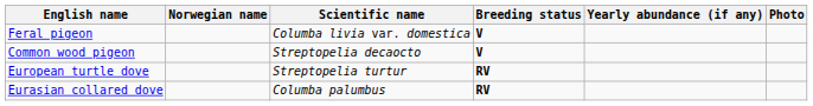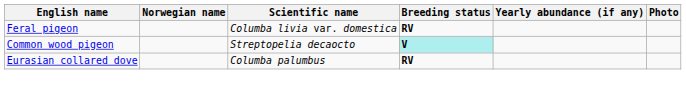Feral pigeon | Breeding status: V -> RV
Common wood pigeon | Breeding status: no background -> paleturquoise background
- row: European turtle dove | Streptopelia turtur | RV
